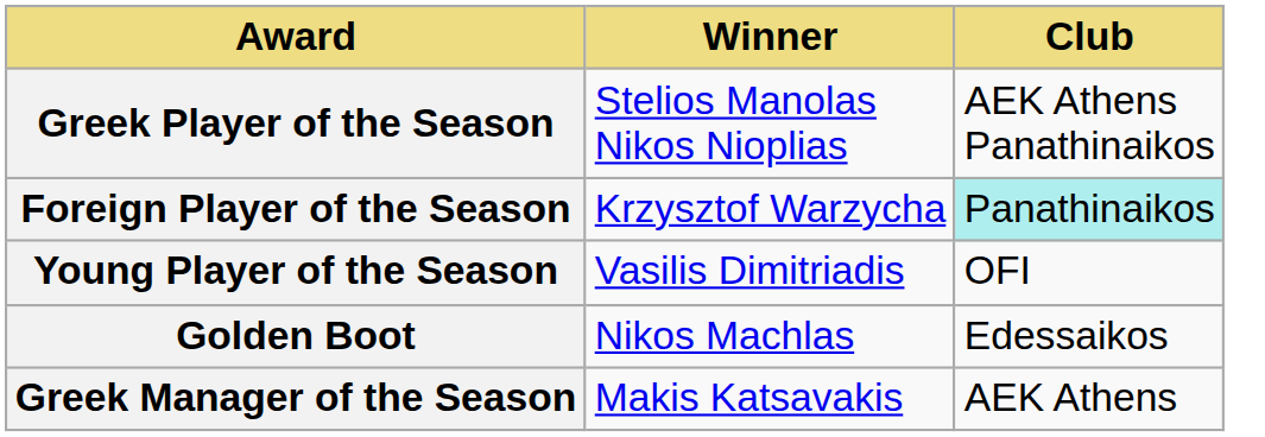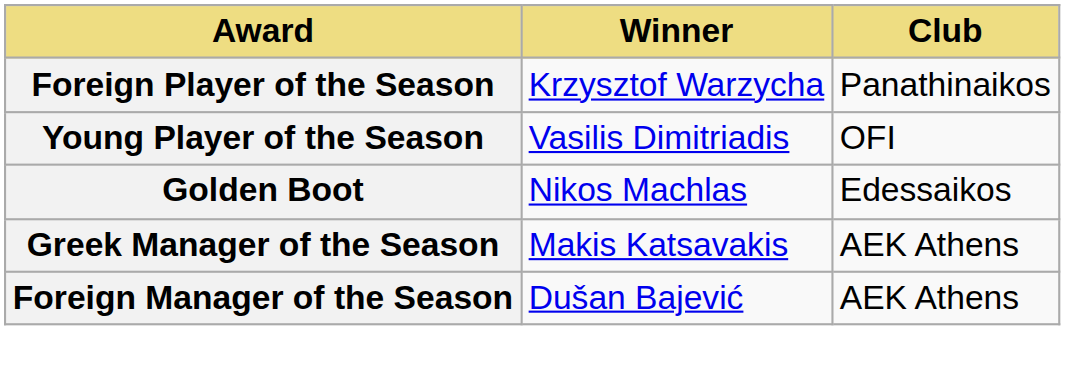- row: Greek Player of the Season | Stelios Manolas Nikos Nioplias | AEK Athens Panathinaikos
Foreign Player of the Season | Club: paleturquoise background -> no background
+ row: Foreign Manager of the Season | Dušan Bajević | AEK Athens
